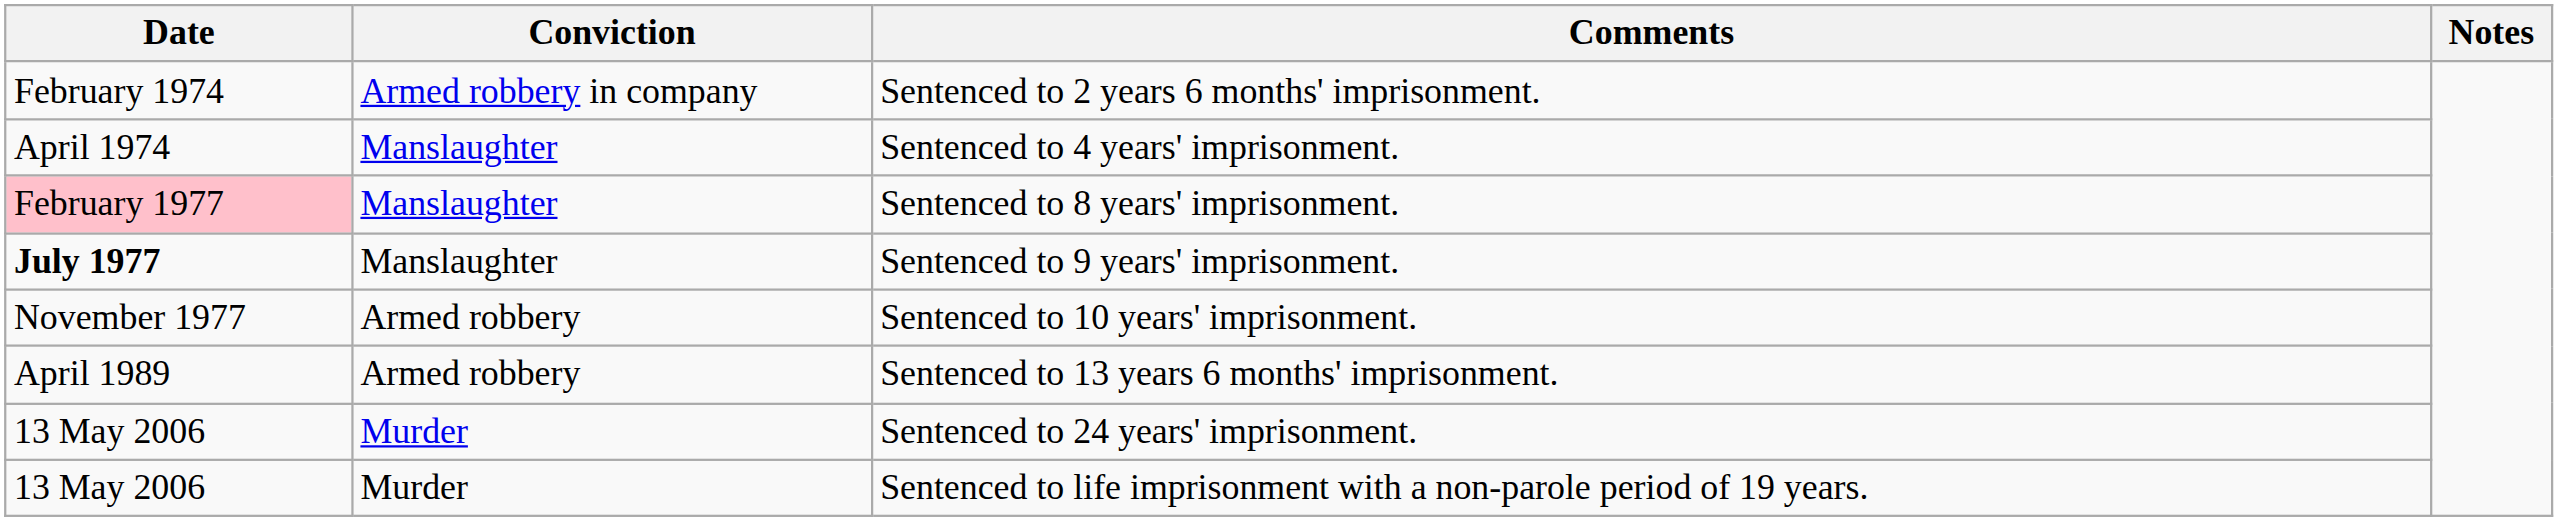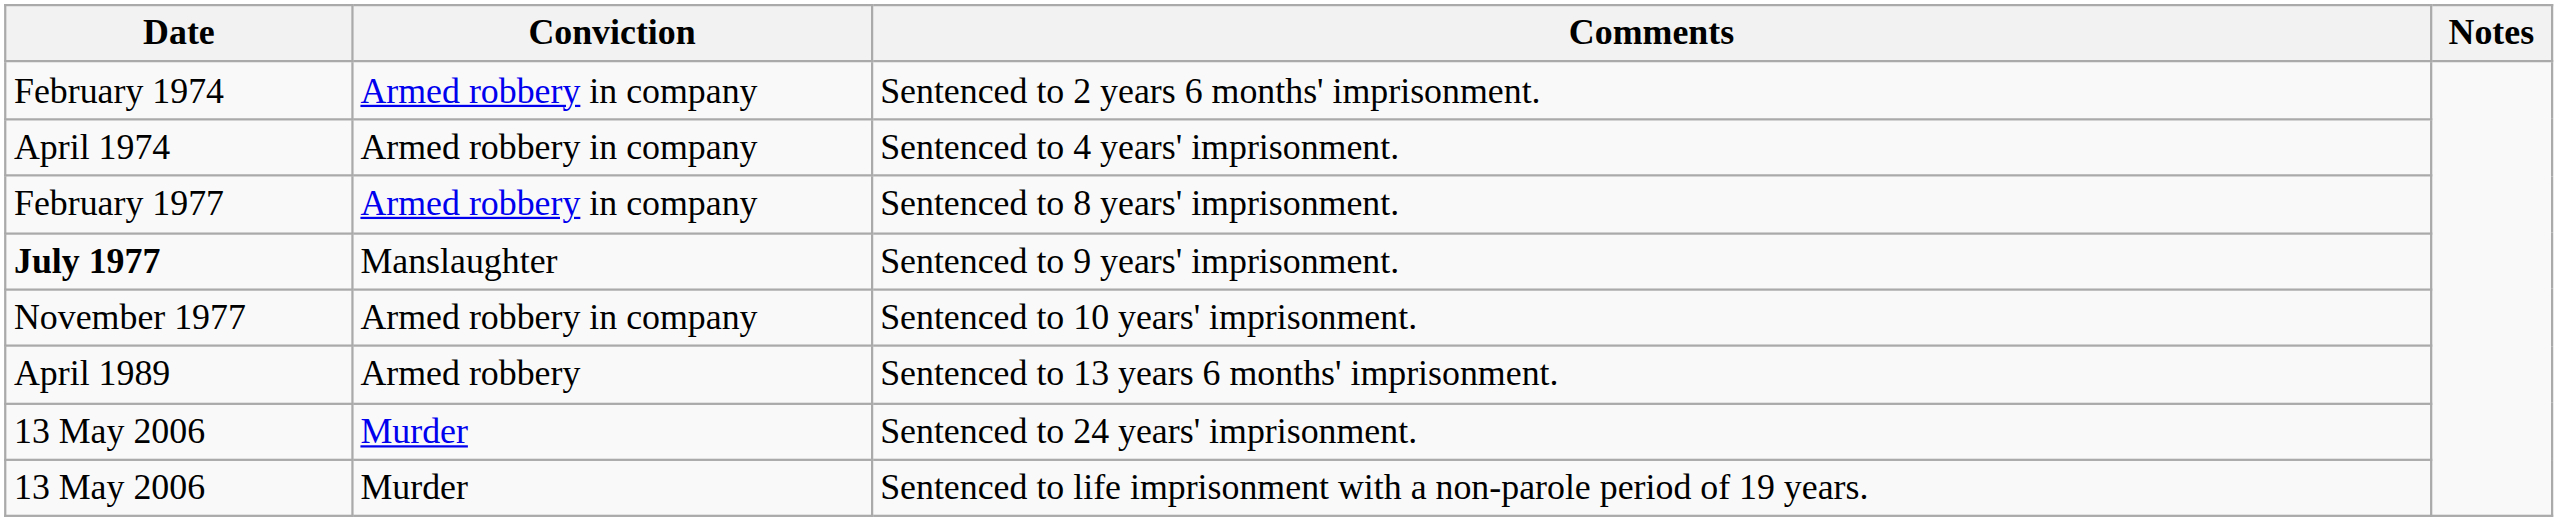Sentenced to 4 years' imprisonment. | Conviction: Manslaughter -> Armed robbery in company
Sentenced to 8 years' imprisonment. | Date: pink background -> no background
Sentenced to 8 years' imprisonment. | Conviction: Manslaughter -> Armed robbery in company
Sentenced to 10 years' imprisonment. | Conviction: Armed robbery -> Armed robbery in company
